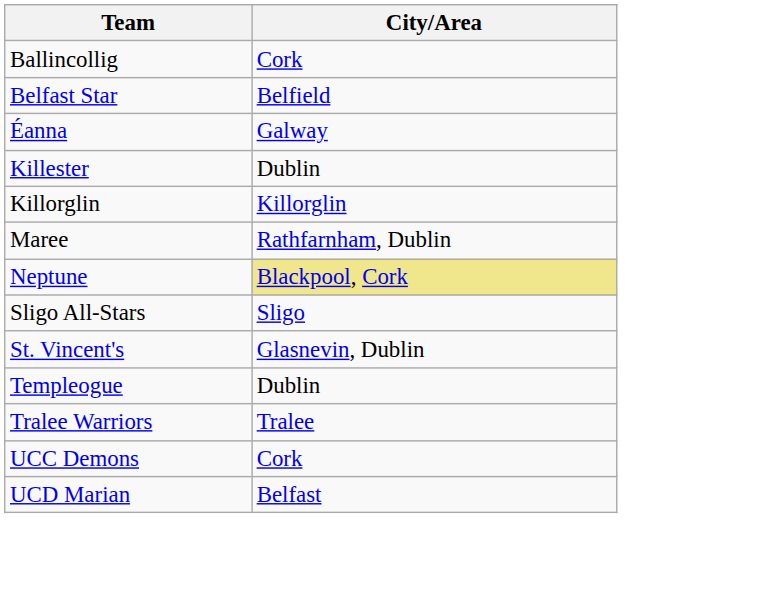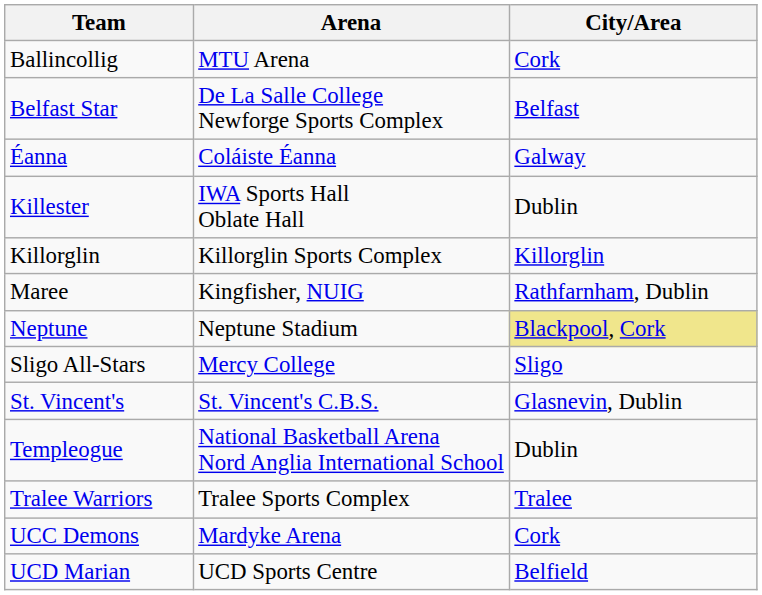+ column: Arena | MTU Arena | De La Salle College Newforge Sports Complex | Coláiste Éanna | IWA Sports Hall Oblate Hall | Killorglin Sports Complex | Kingfisher, NUIG | Neptune Stadium | Mercy College | St. Vincent's C.B.S. | National Basketball Arena Nord Anglia International School | Tralee Sports Complex | Mardyke Arena | UCD Sports Centre
Belfast Star | City/Area: Belfield -> Belfast
UCD Marian | City/Area: Belfast -> Belfield
